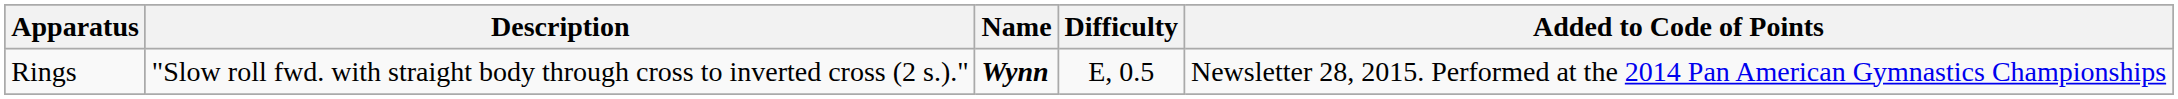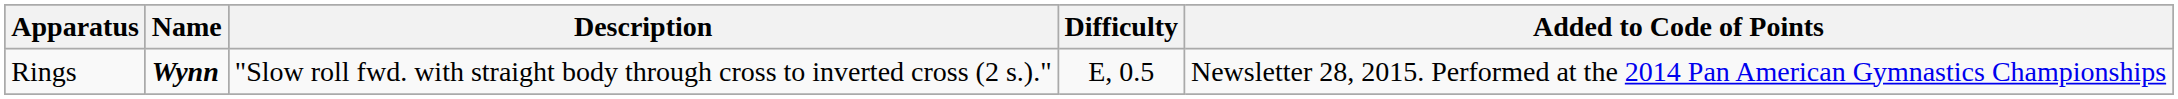columns swapped: Name <-> Description
